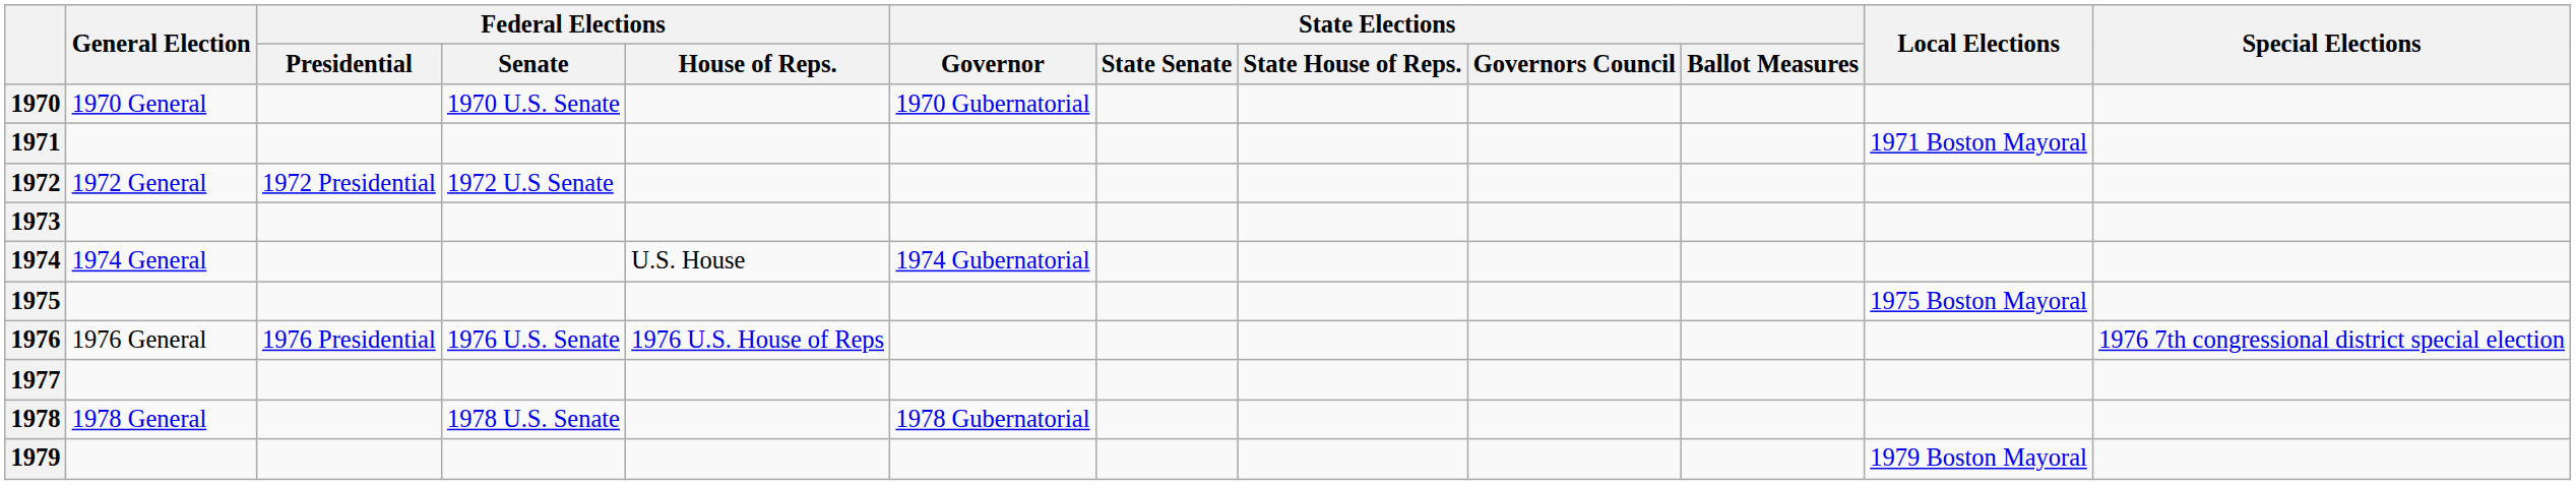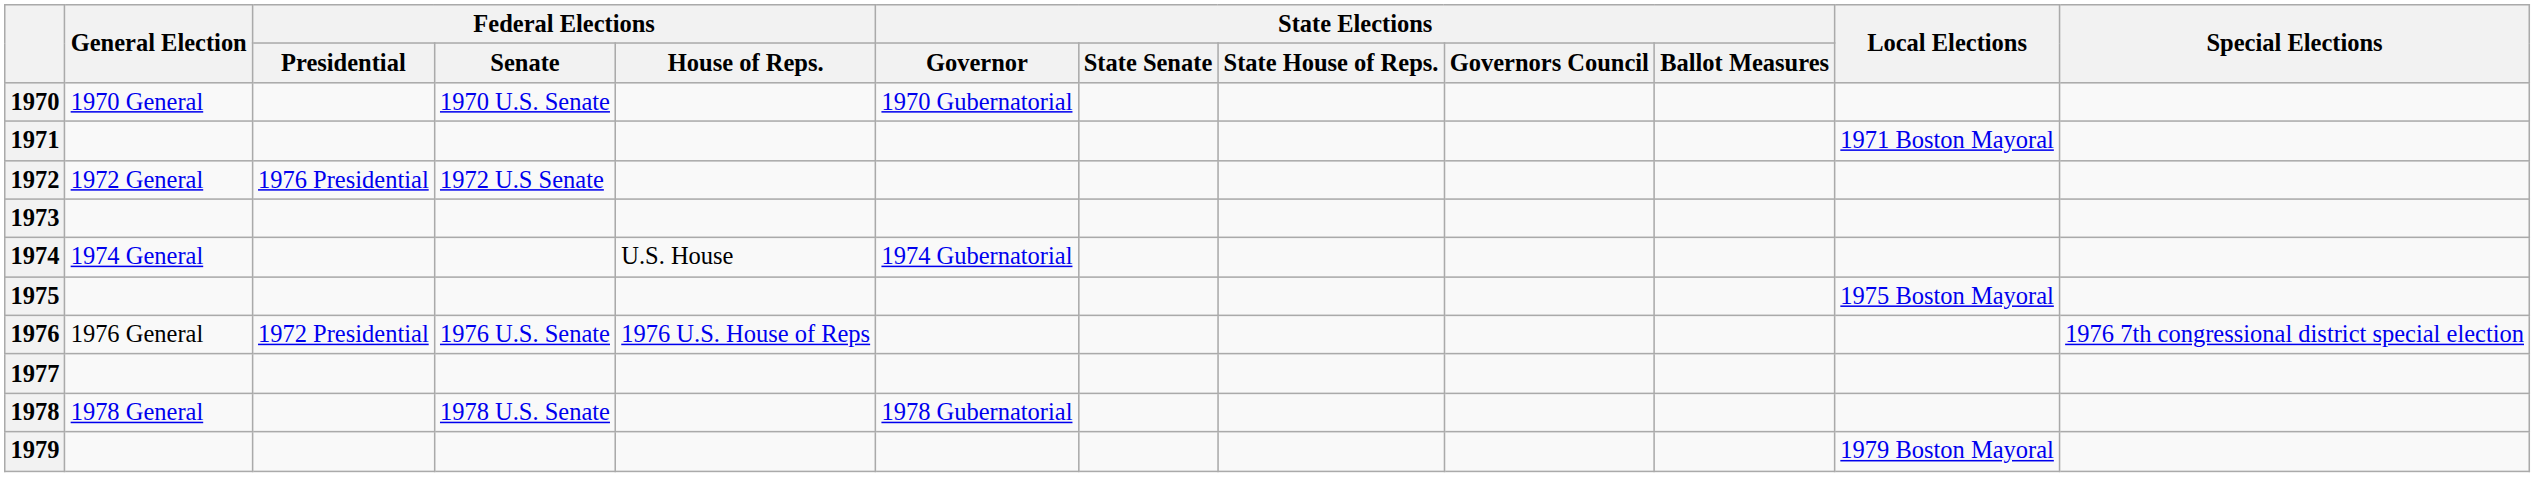1972 | Federal Elections / Presidential: 1972 Presidential -> 1976 Presidential
1976 | Federal Elections / Presidential: 1976 Presidential -> 1972 Presidential
